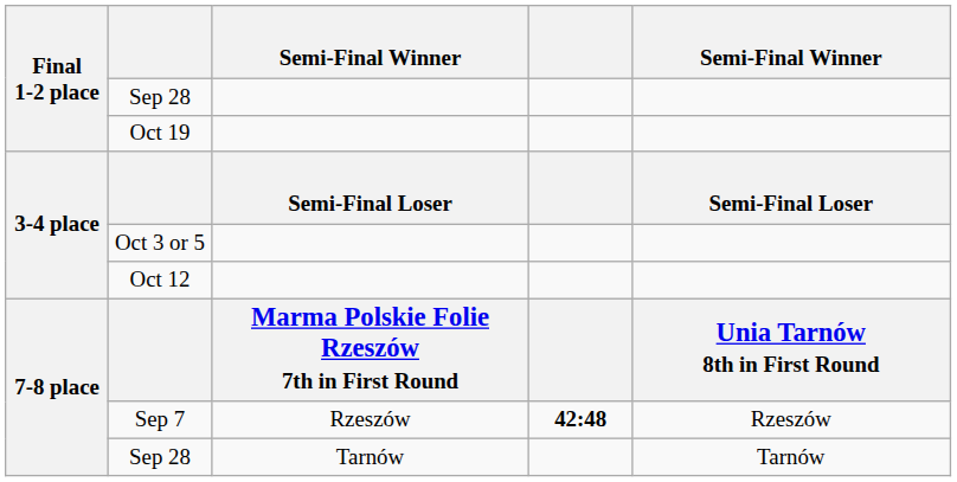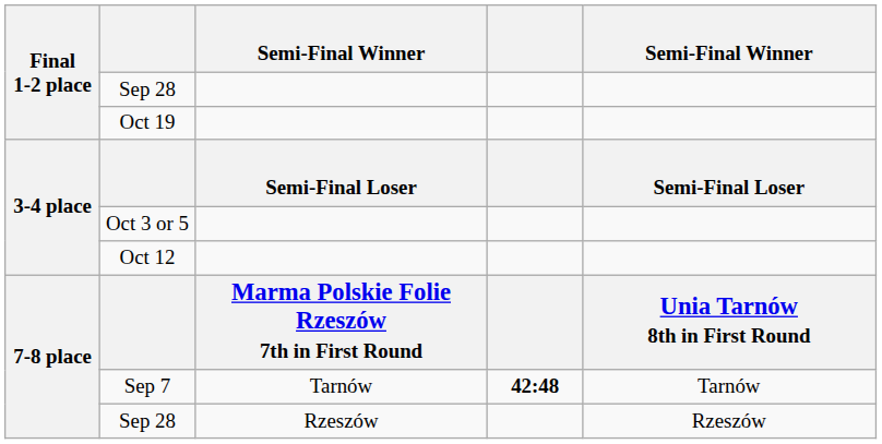Sep 7 | column 3: Rzeszów -> Tarnów
Sep 7 | column 5: Rzeszów -> Tarnów
7-8 place / Sep 28 | column 3: Tarnów -> Rzeszów
7-8 place / Sep 28 | column 5: Tarnów -> Rzeszów
